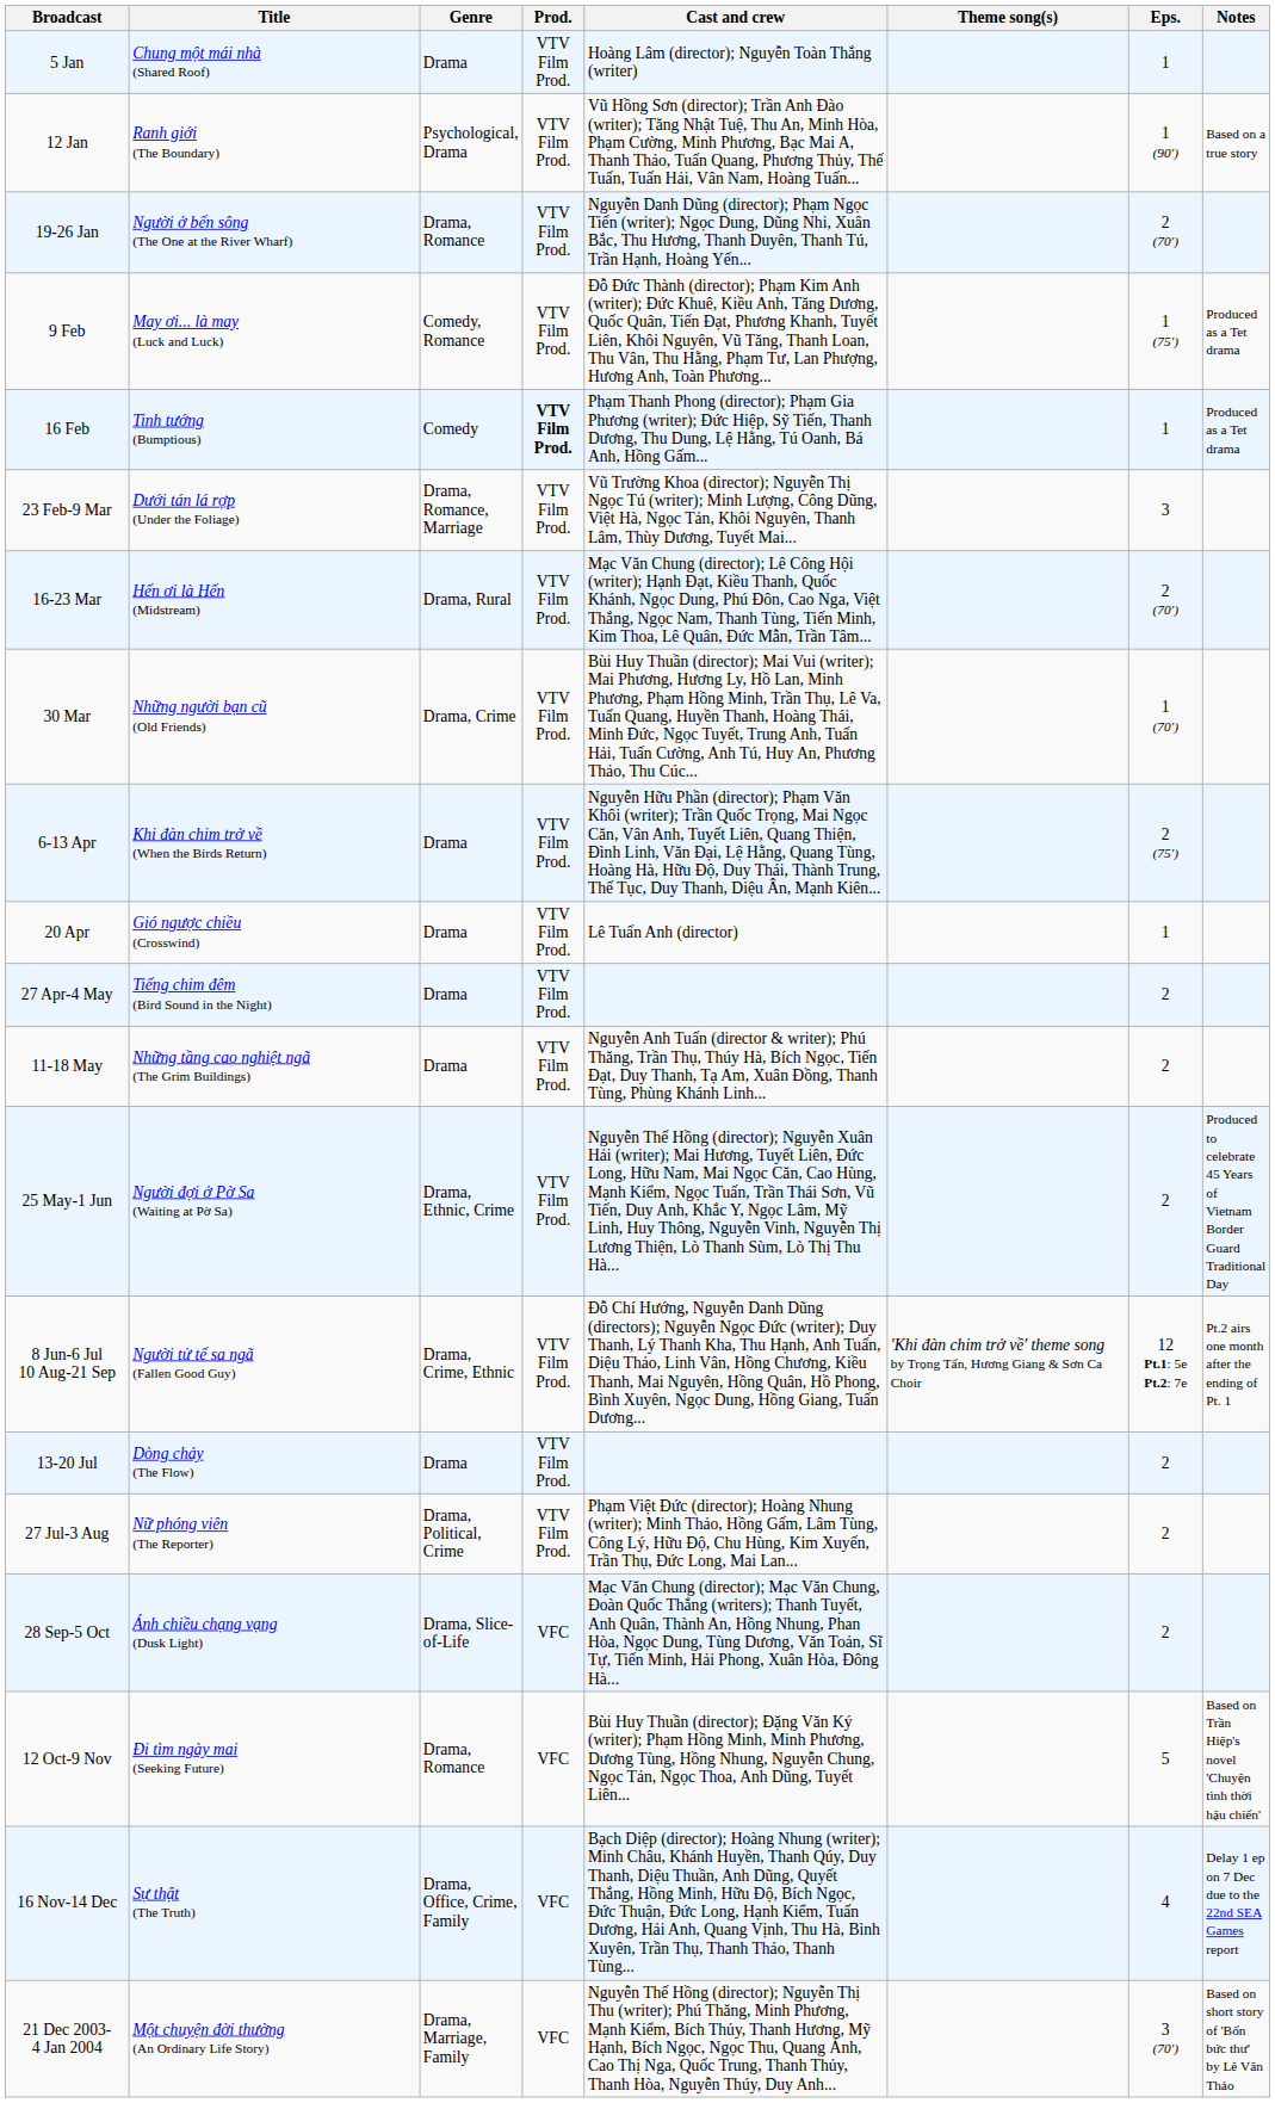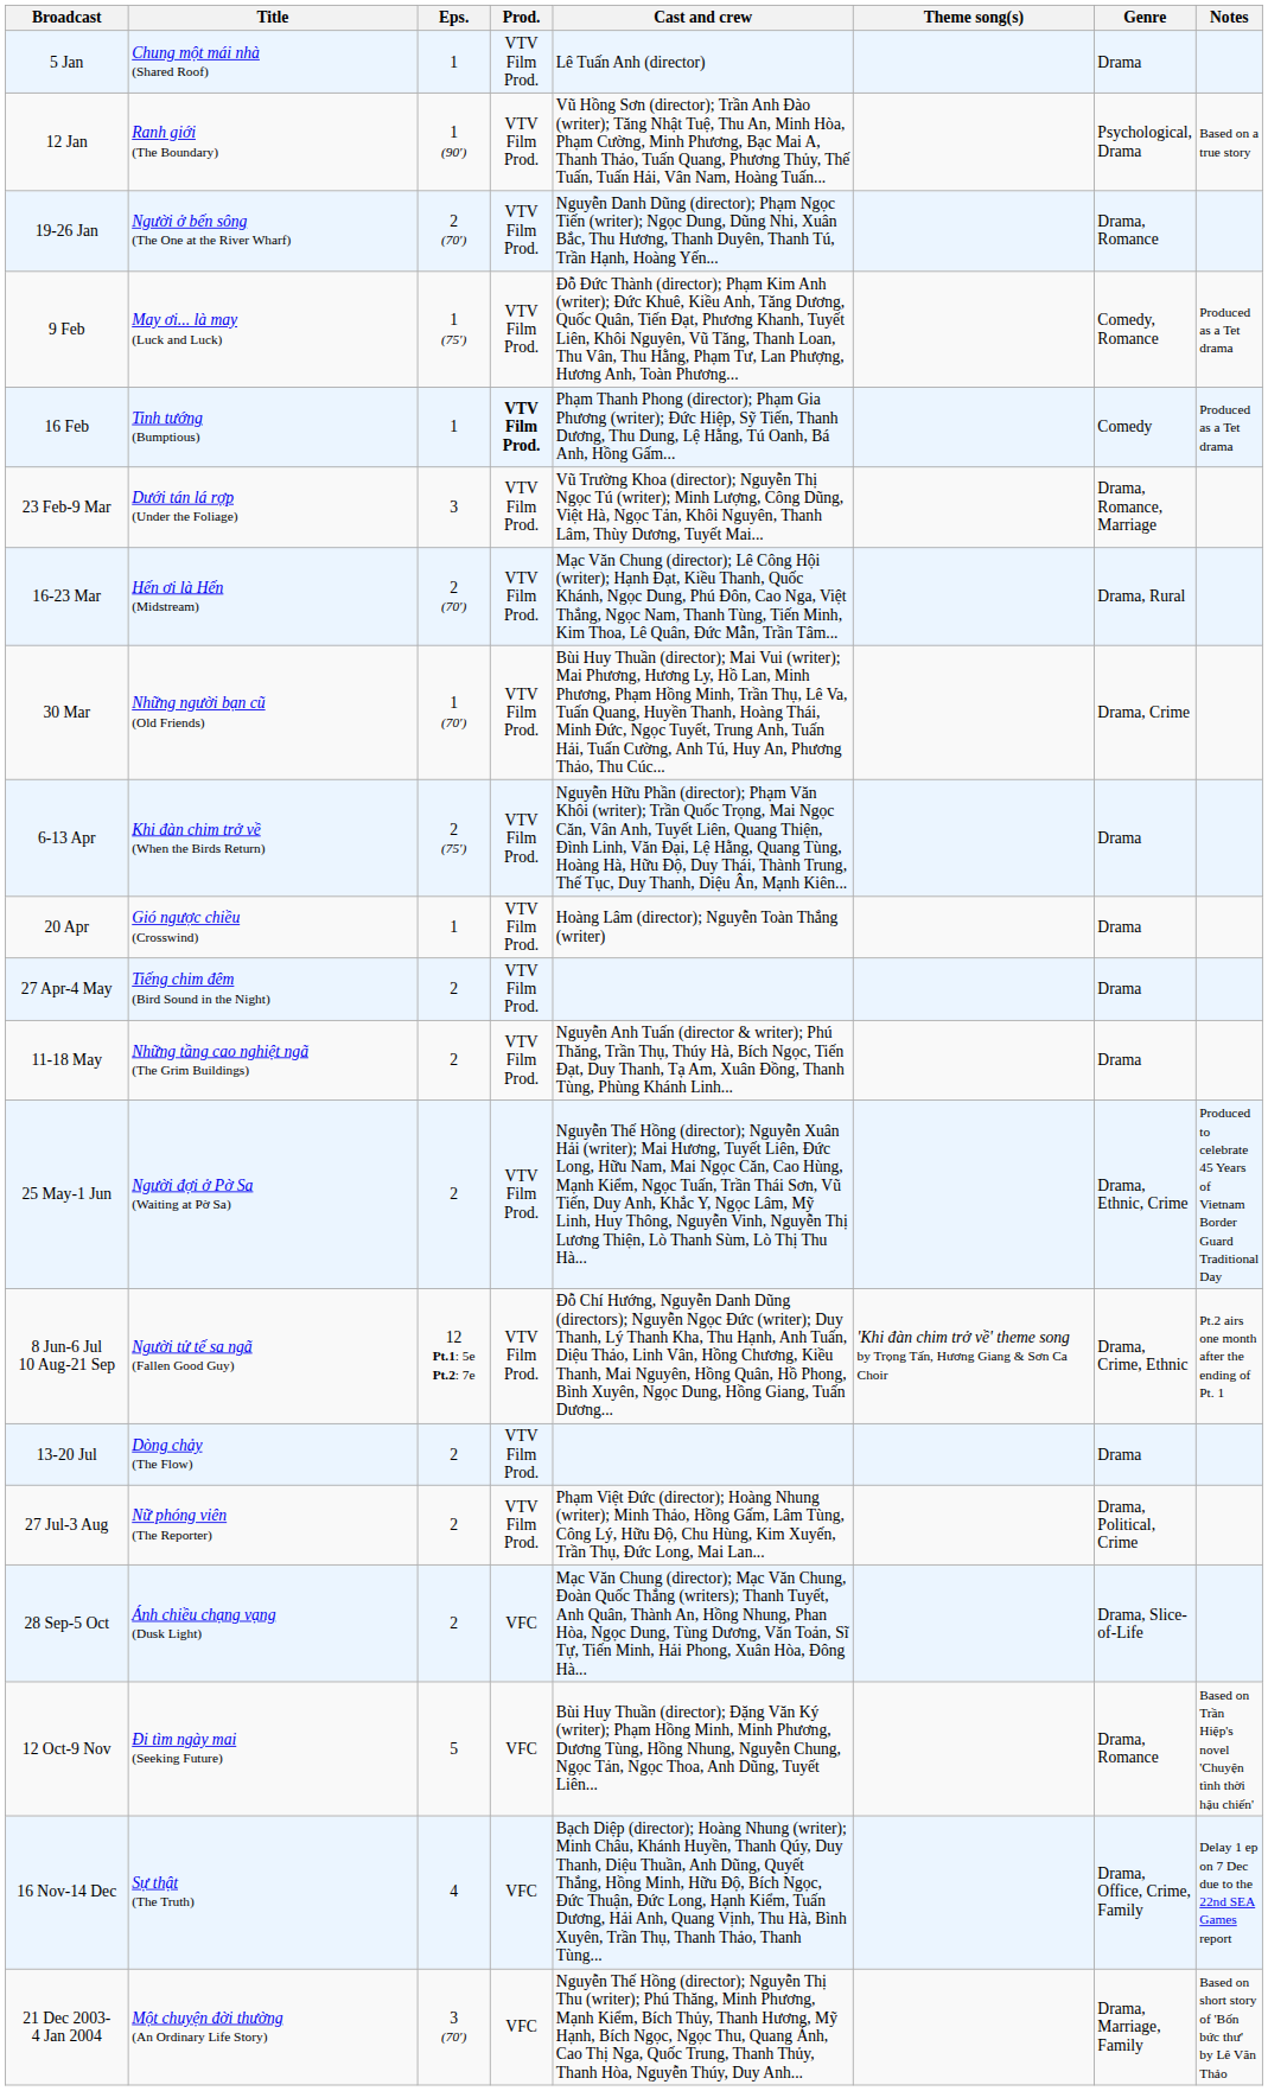columns swapped: Eps. <-> Genre
5 Jan | Cast and crew: Hoàng Lâm (director); Nguyễn Toàn Thắng (writer) -> Lê Tuấn Anh (director)
20 Apr | Cast and crew: Lê Tuấn Anh (director) -> Hoàng Lâm (director); Nguyễn Toàn Thắng (writer)
